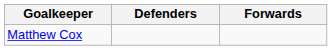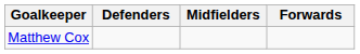+ column: Midfielders
